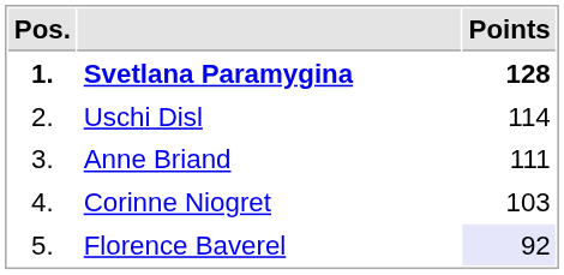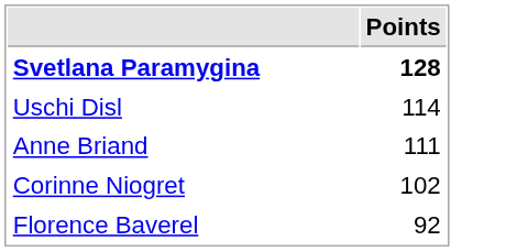- column: Pos. | 1. | 2. | 3. | 4. | 5.
Corinne Niogret | Points: 103 -> 102
Florence Baverel | Points: lavender background -> no background
